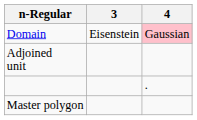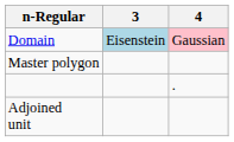Domain | 3: no background -> lightblue background
rows swapped: Adjoined unit <-> Master polygon
